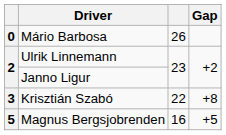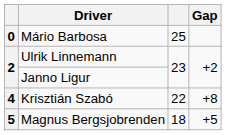Mário Barbosa | column 3: 26 -> 25
Krisztián Szabó | column 1: 3 -> 4
Magnus Bergsjobrenden | column 3: 16 -> 18
